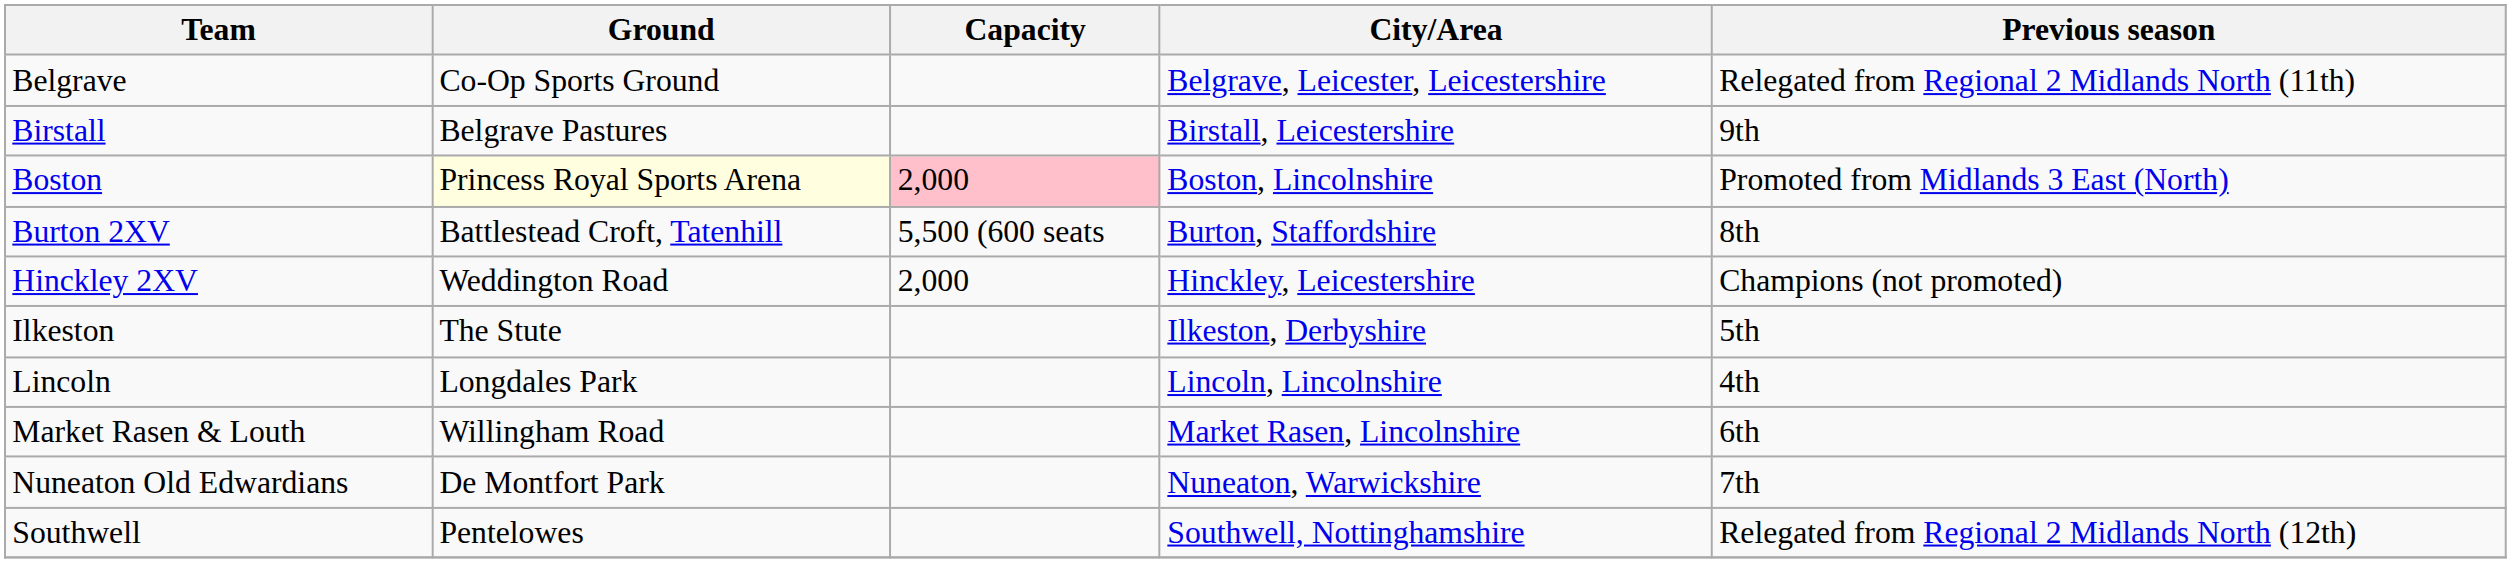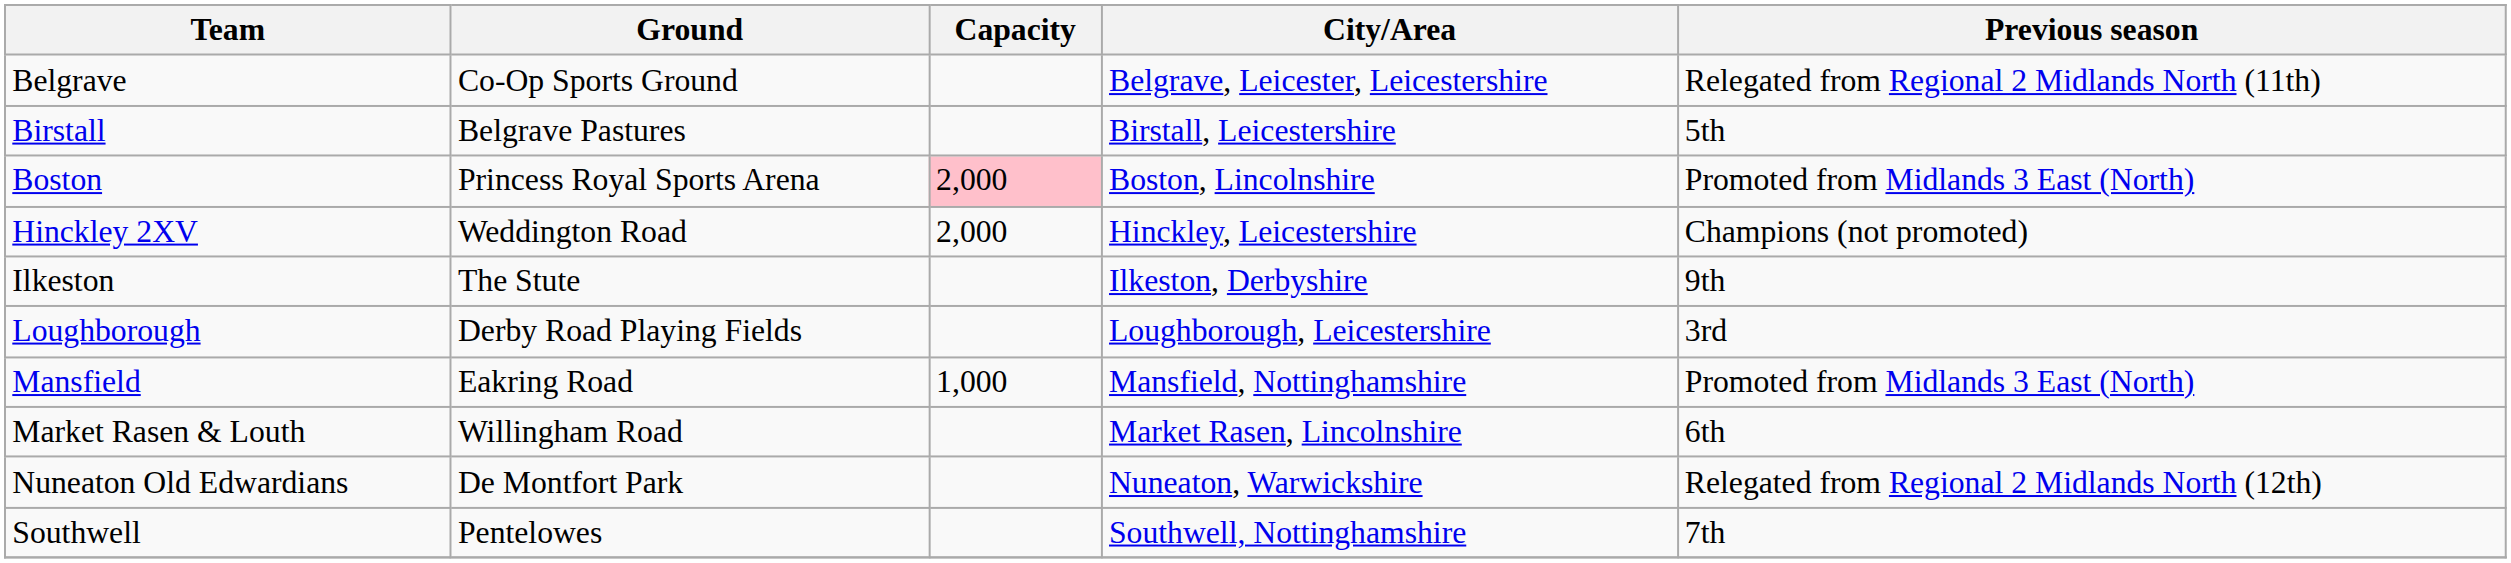Birstall | Previous season: 9th -> 5th
Boston | Ground: lightyellow background -> no background
- row: Burton 2XV | Battlestead Croft, Tatenhill | 5,500 (600 seats | Burton, Staffordshire | 8th
Ilkeston | Previous season: 5th -> 9th
- row: Lincoln | Longdales Park | Lincoln, Lincolnshire | 4th
+ row: Loughborough | Derby Road Playing Fields | Loughborough, Leicestershire | 3rd
+ row: Mansfield | Eakring Road | 1,000 | Mansfield, Nottinghamshire | Promoted from Midlands 3 East (North)
Nuneaton Old Edwardians | Previous season: 7th -> Relegated from Regional 2 Midlands North (12th)
Southwell | Previous season: Relegated from Regional 2 Midlands North (12th) -> 7th
